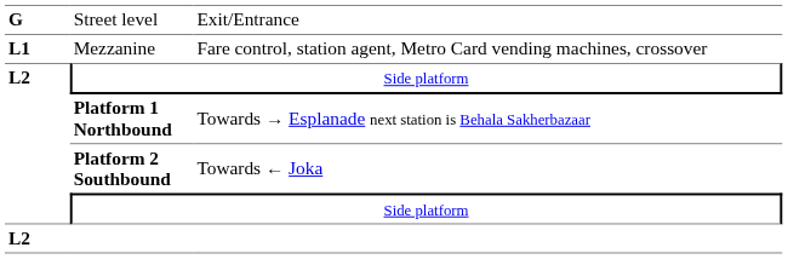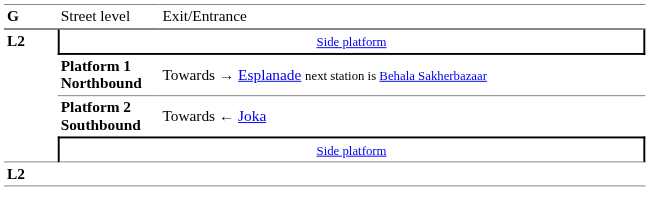- row: L1 | Mezzanine | Fare control, station agent, Metro Card vending machines, crossover
